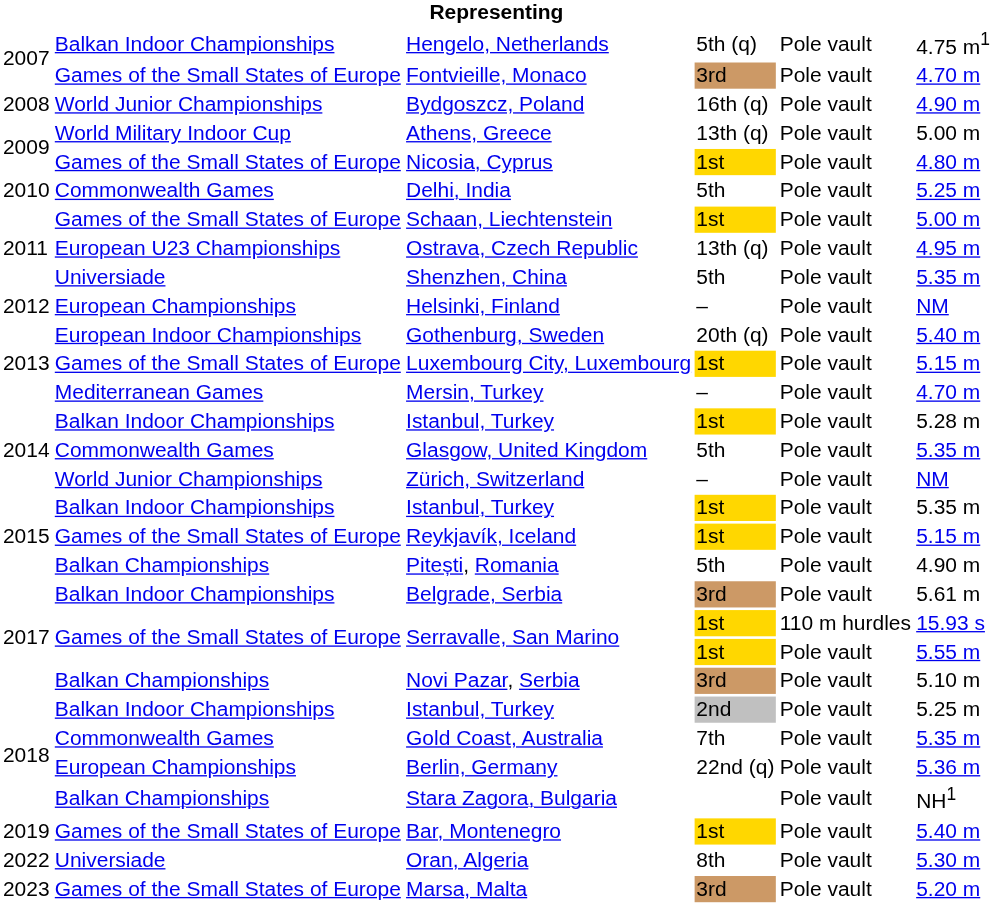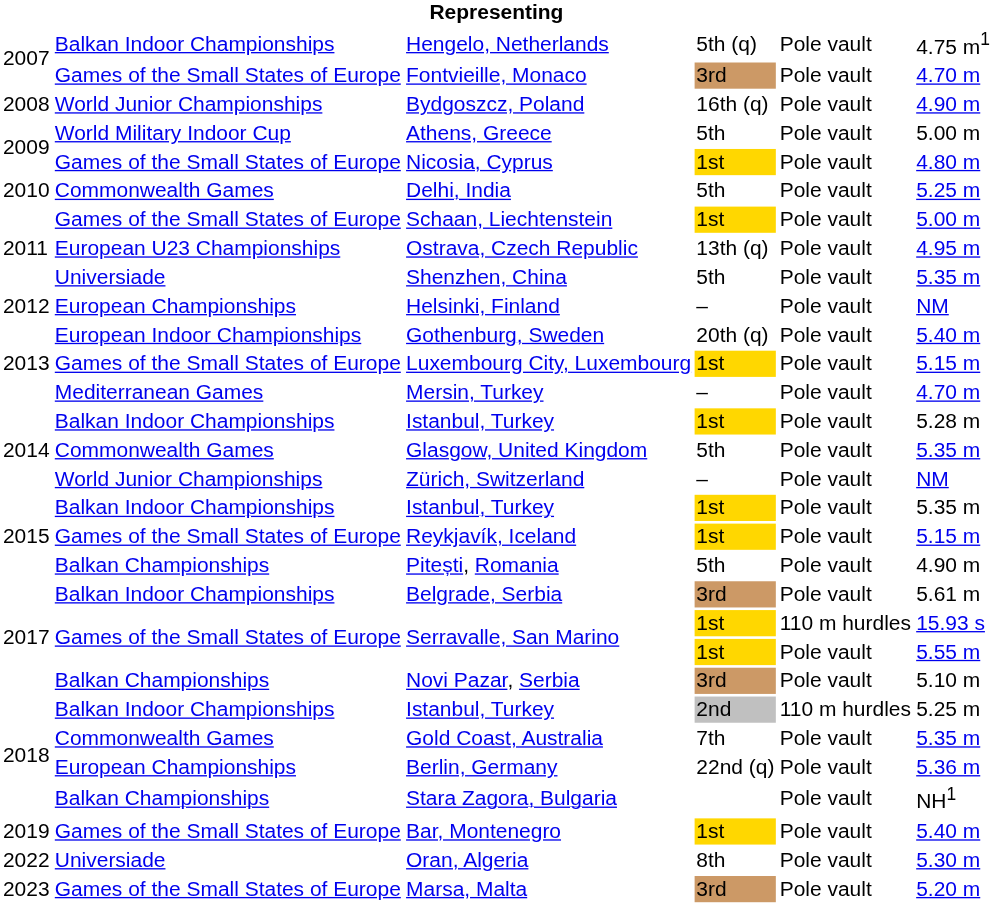Athens, Greece | column 4: 13th (q) -> 5th
2018 / Istanbul, Turkey | column 5: Pole vault -> 110 m hurdles
